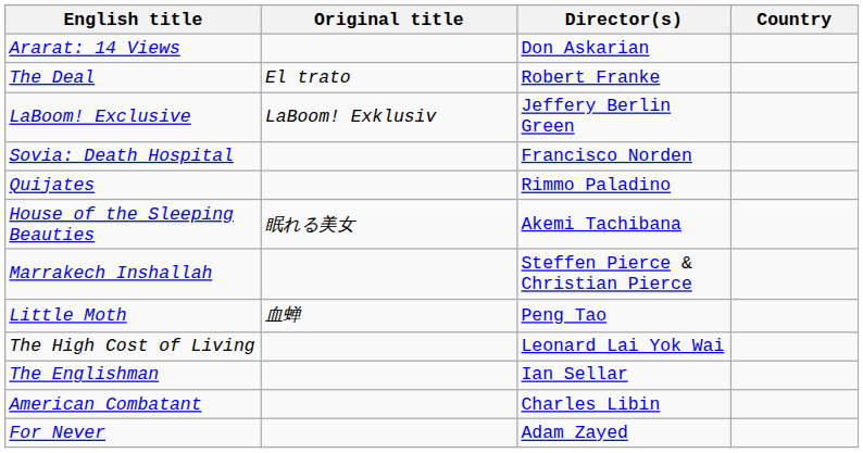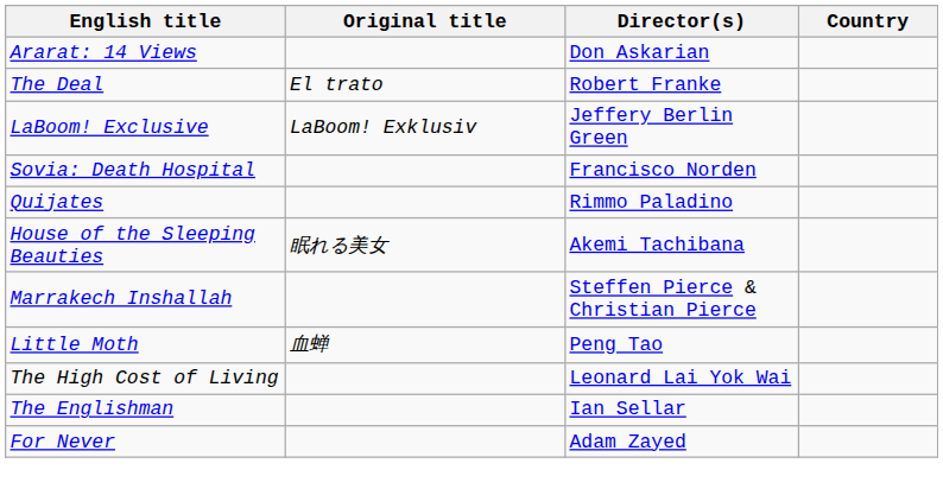- row: American Combatant | Charles Libin
